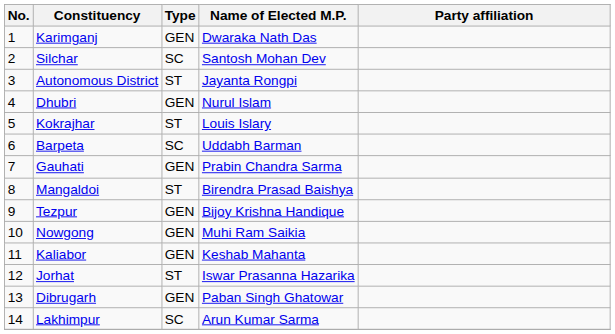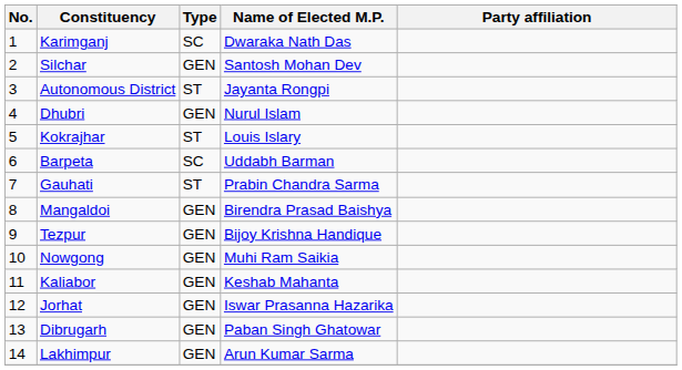Karimganj | Type: GEN -> SC
Silchar | Type: SC -> GEN
Gauhati | Type: GEN -> ST
Mangaldoi | Type: ST -> GEN
Jorhat | Type: ST -> GEN
Lakhimpur | Type: SC -> GEN
